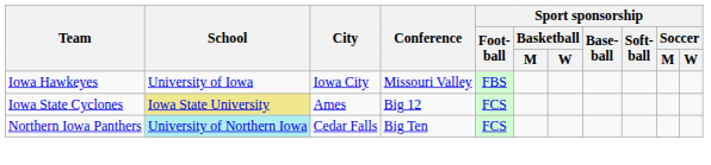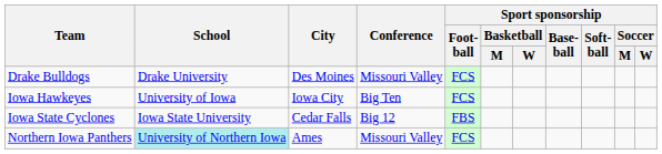+ row: Drake Bulldogs | Drake University | Des Moines | Missouri Valley | FCS
Iowa Hawkeyes | Conference: Missouri Valley -> Big Ten
Iowa Hawkeyes | Sport sponsorship / Foot- ball: FBS -> FCS
Iowa State Cyclones | School: khaki background -> no background
Iowa State Cyclones | City: Ames -> Cedar Falls
Iowa State Cyclones | Sport sponsorship / Foot- ball: FCS -> FBS
Northern Iowa Panthers | City: Cedar Falls -> Ames
Northern Iowa Panthers | Conference: Big Ten -> Missouri Valley
